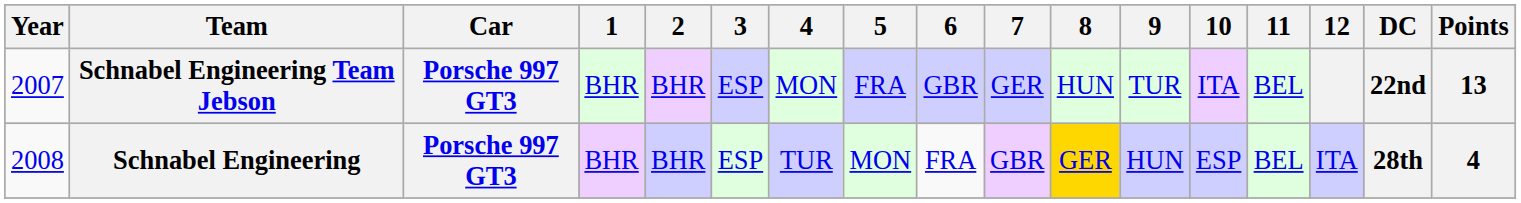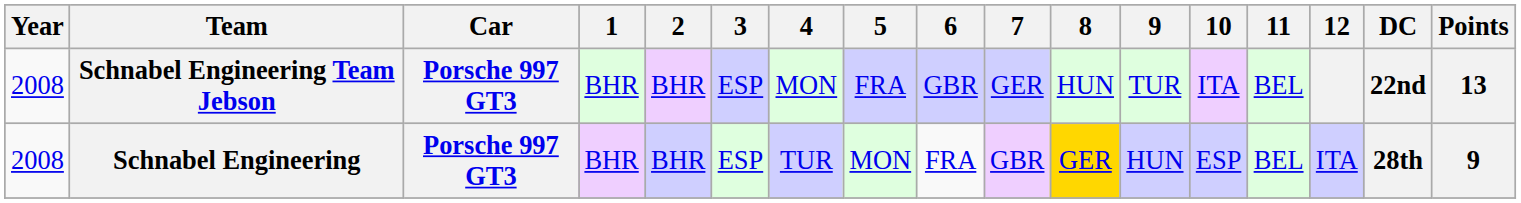Schnabel Engineering Team Jebson | Year: 2007 -> 2008
Schnabel Engineering | Points: 4 -> 9
